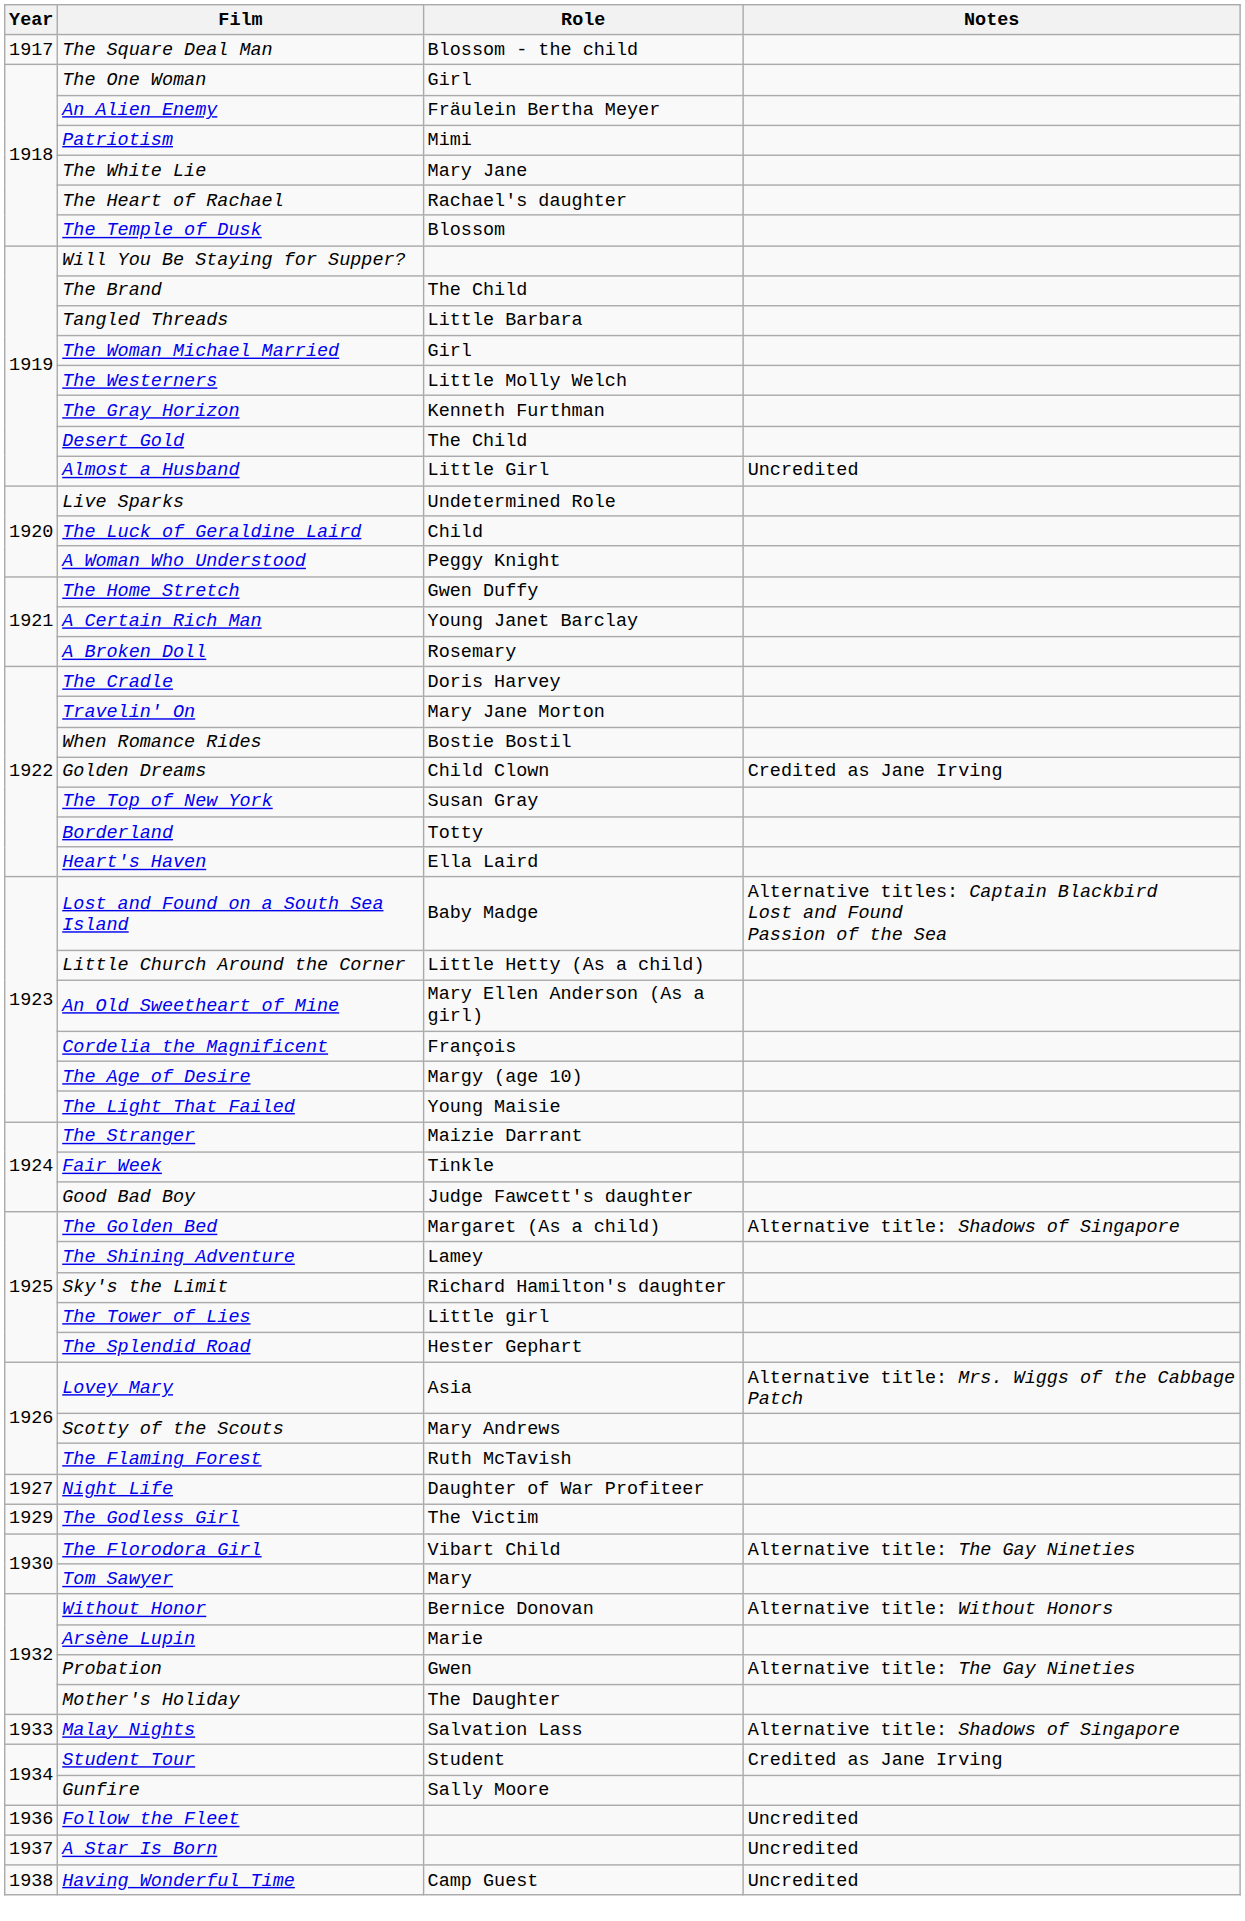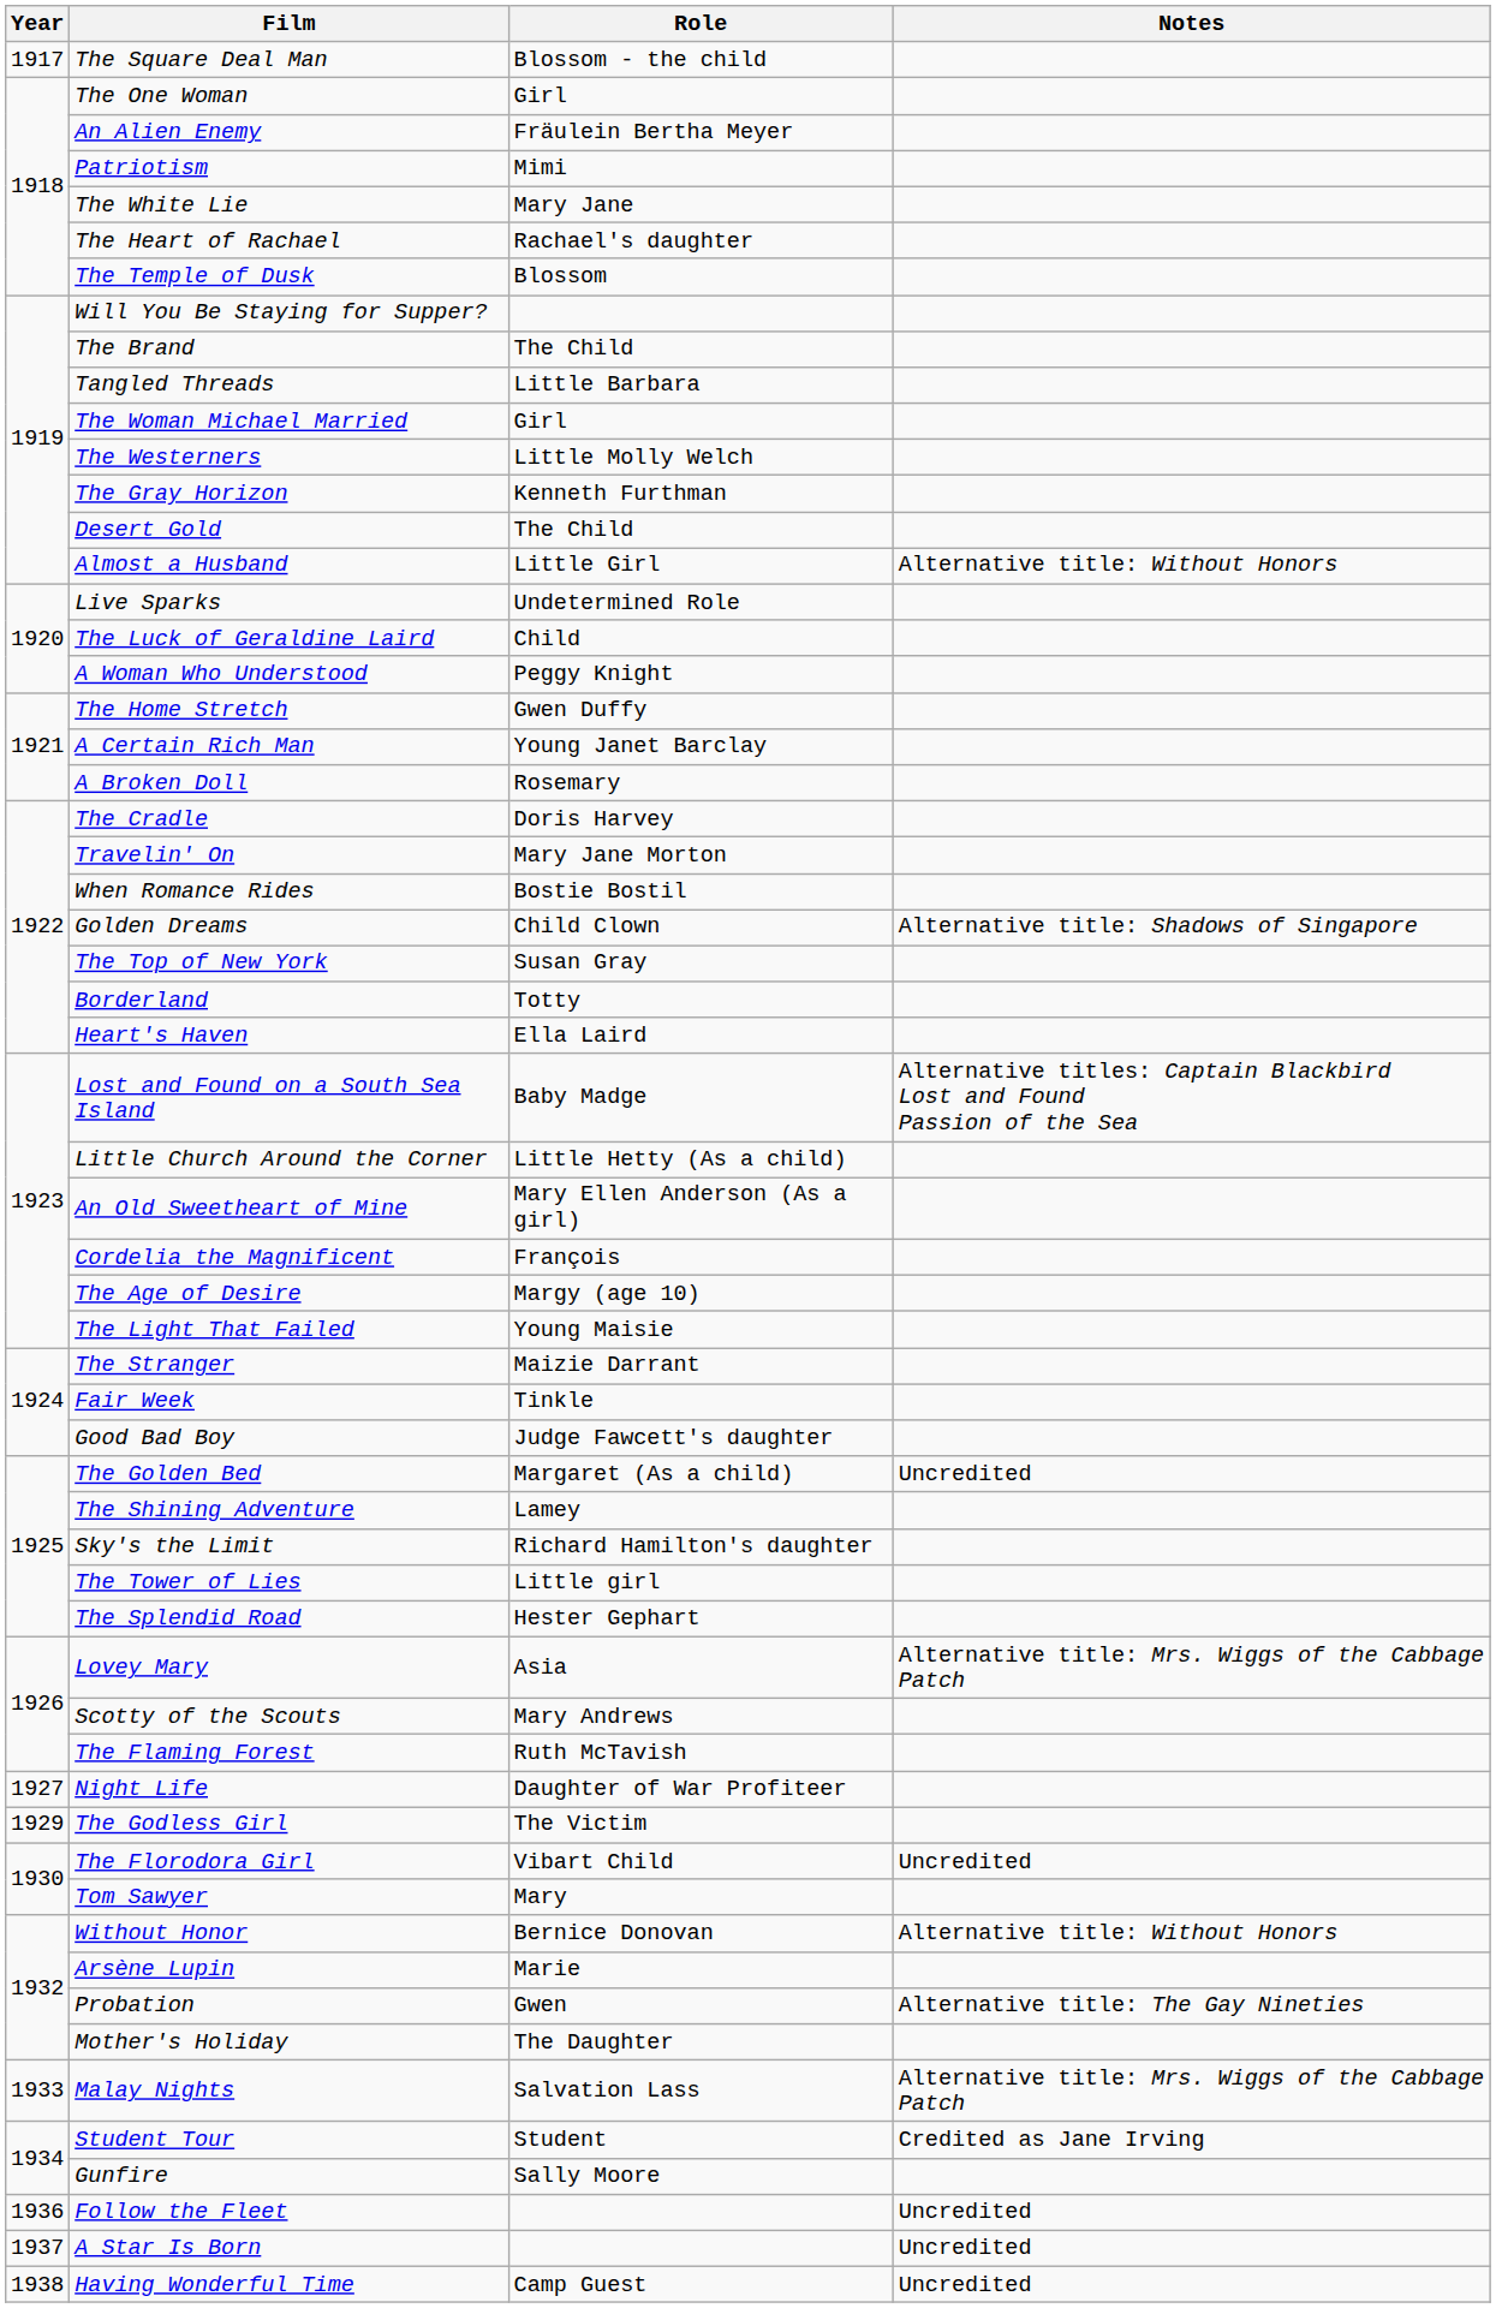Almost a Husband | Notes: Uncredited -> Alternative title: Without Honors
Golden Dreams | Notes: Credited as Jane Irving -> Alternative title: Shadows of Singapore
The Golden Bed | Notes: Alternative title: Shadows of Singapore -> Uncredited
The Florodora Girl | Notes: Alternative title: The Gay Nineties -> Uncredited
Malay Nights | Notes: Alternative title: Shadows of Singapore -> Alternative title: Mrs. Wiggs of the Cabbage Patch
